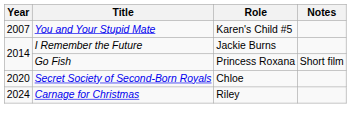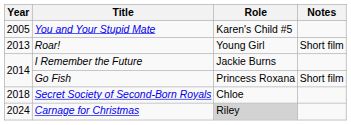You and Your Stupid Mate | Year: 2007 -> 2005
+ row: 2013 | Roar! | Young Girl | Short film
Secret Society of Second-Born Royals | Year: 2020 -> 2018
Carnage for Christmas | Role: no background -> lightgrey background
